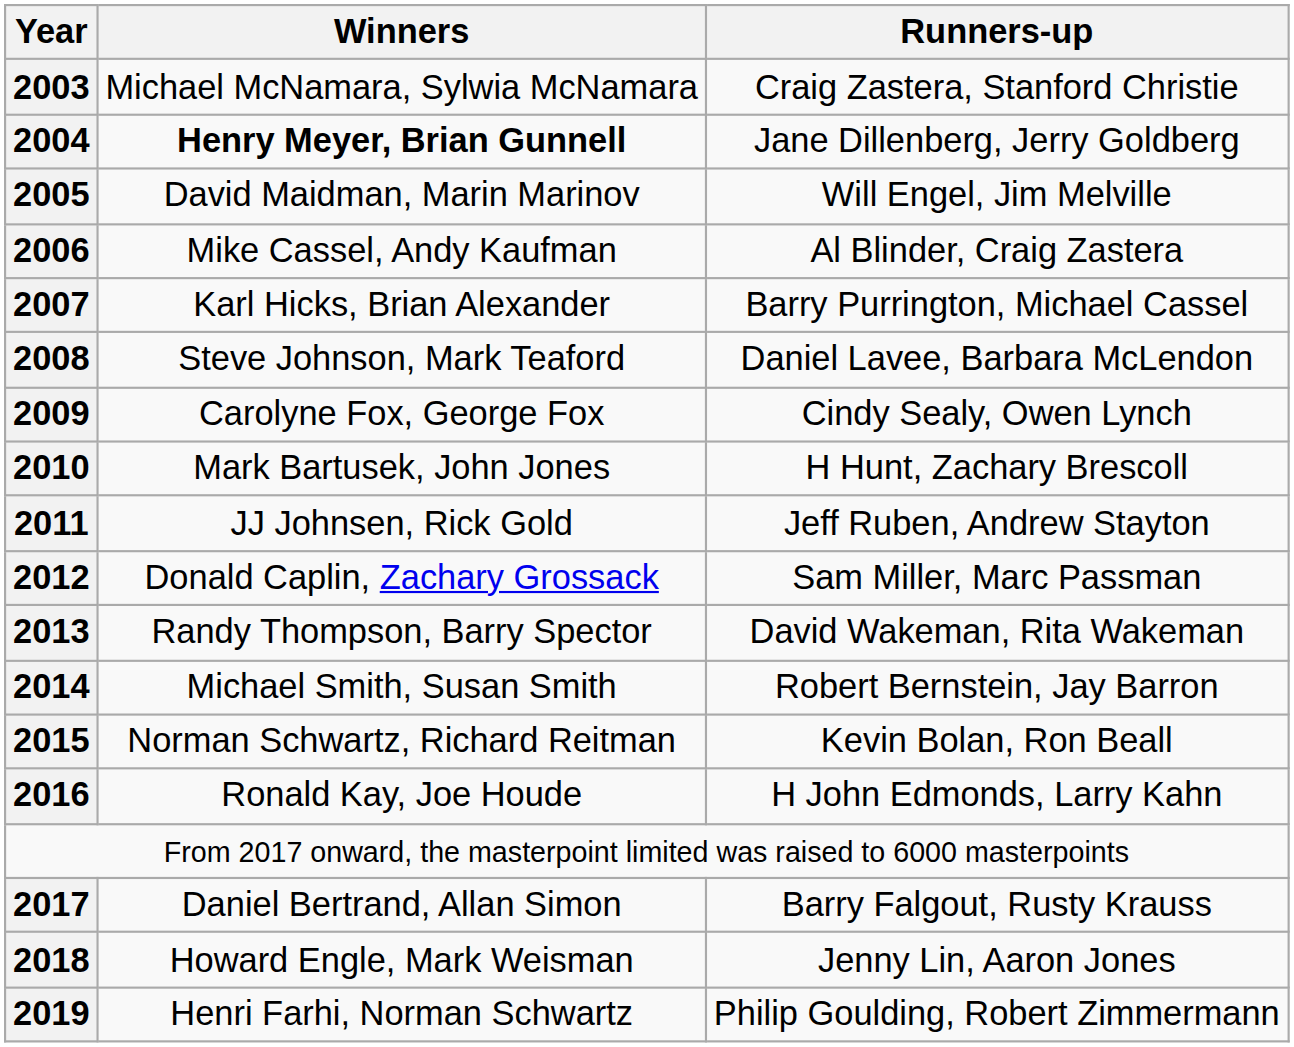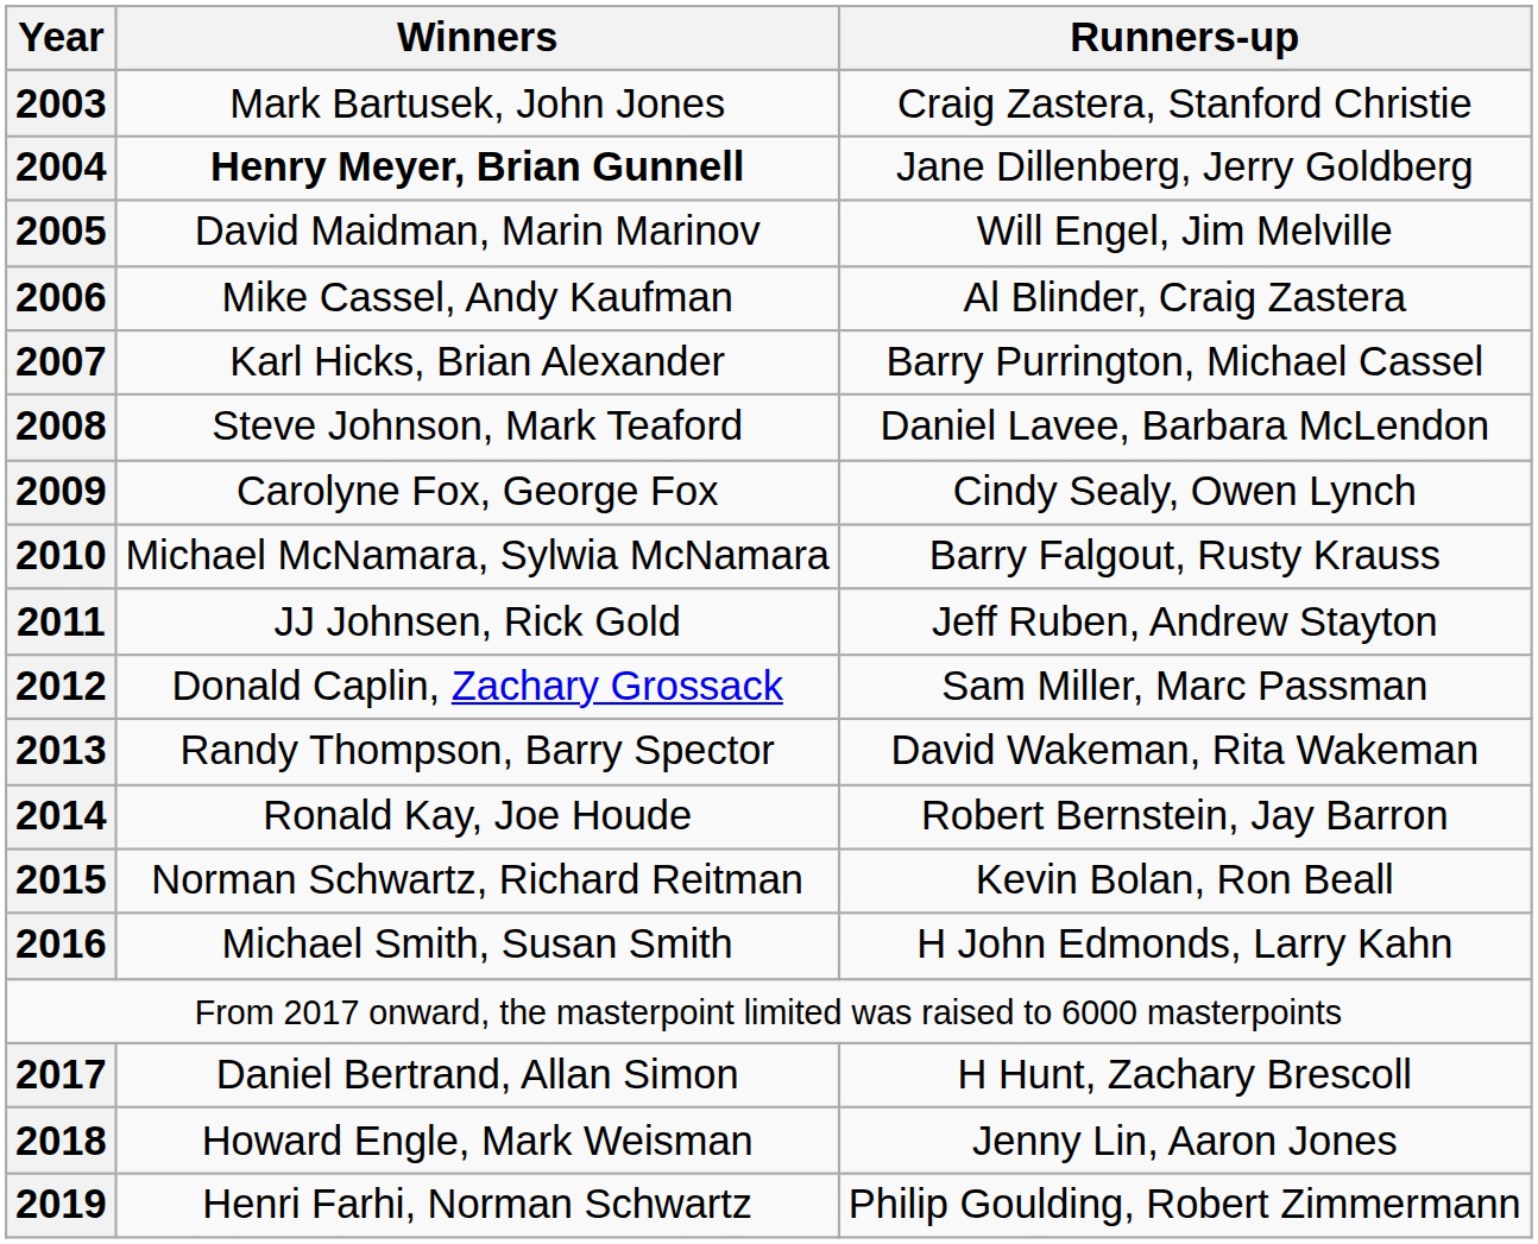2003 | Winners: Michael McNamara, Sylwia McNamara -> Mark Bartusek, John Jones
2010 | Winners: Mark Bartusek, John Jones -> Michael McNamara, Sylwia McNamara
2010 | Runners-up: H Hunt, Zachary Brescoll -> Barry Falgout, Rusty Krauss
2014 | Winners: Michael Smith, Susan Smith -> Ronald Kay, Joe Houde
2016 | Winners: Ronald Kay, Joe Houde -> Michael Smith, Susan Smith
2017 | Runners-up: Barry Falgout, Rusty Krauss -> H Hunt, Zachary Brescoll
